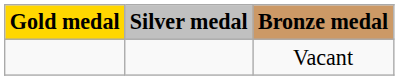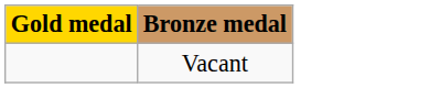- column: Silver medal
